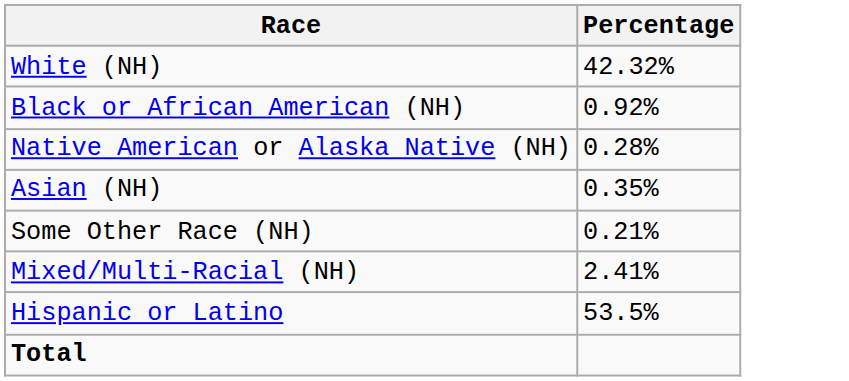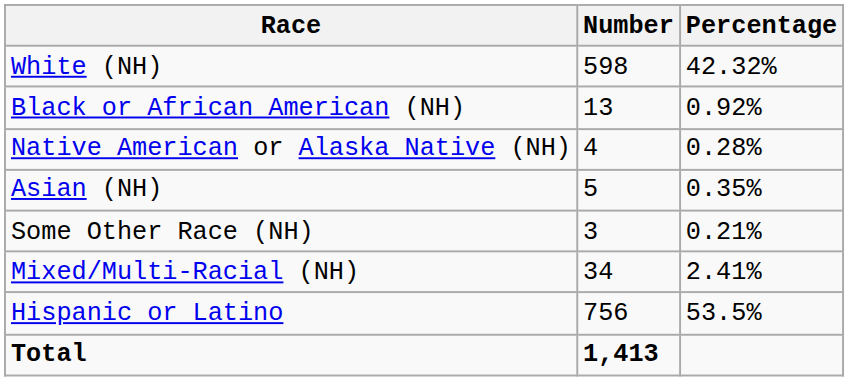+ column: Number | 598 | 13 | 4 | 5 | 3 | 34 | 756 | 1,413
